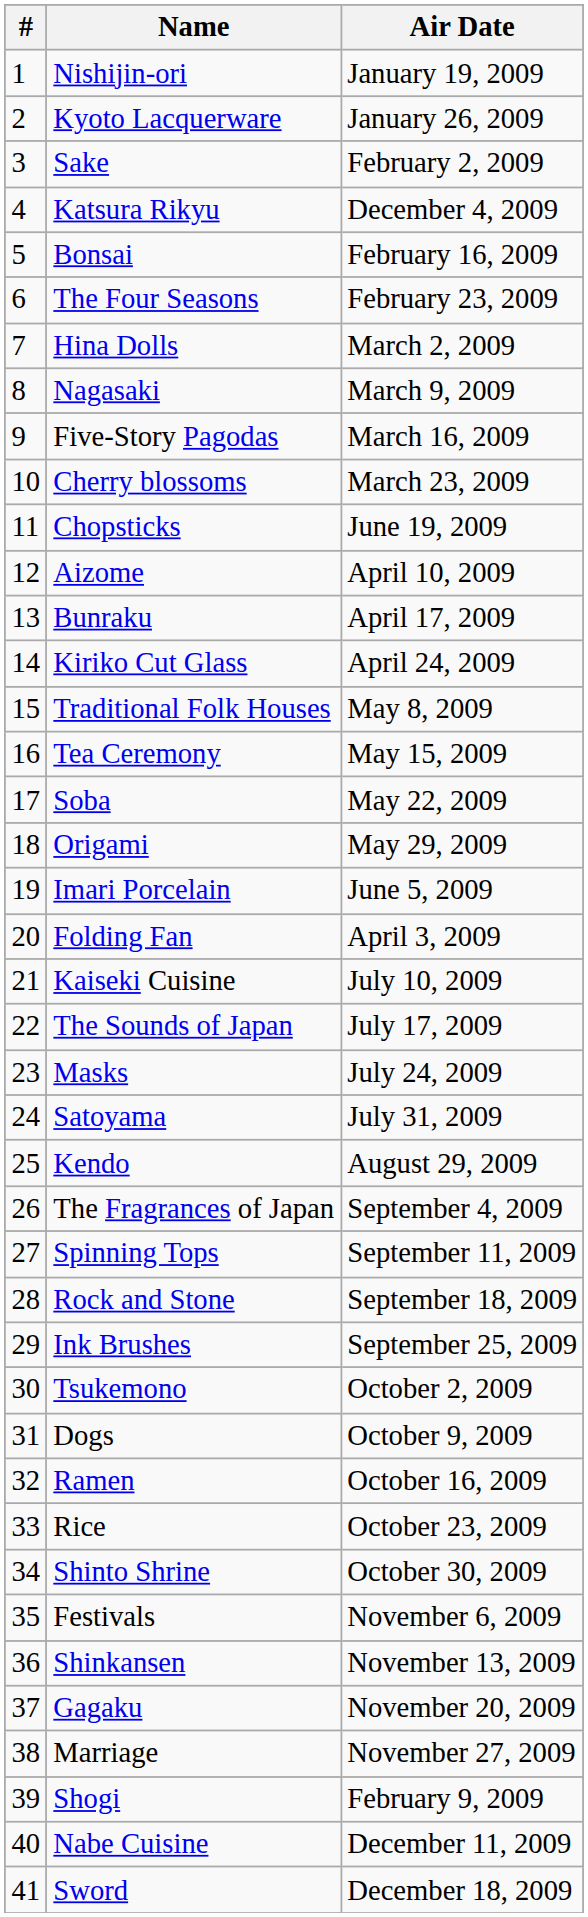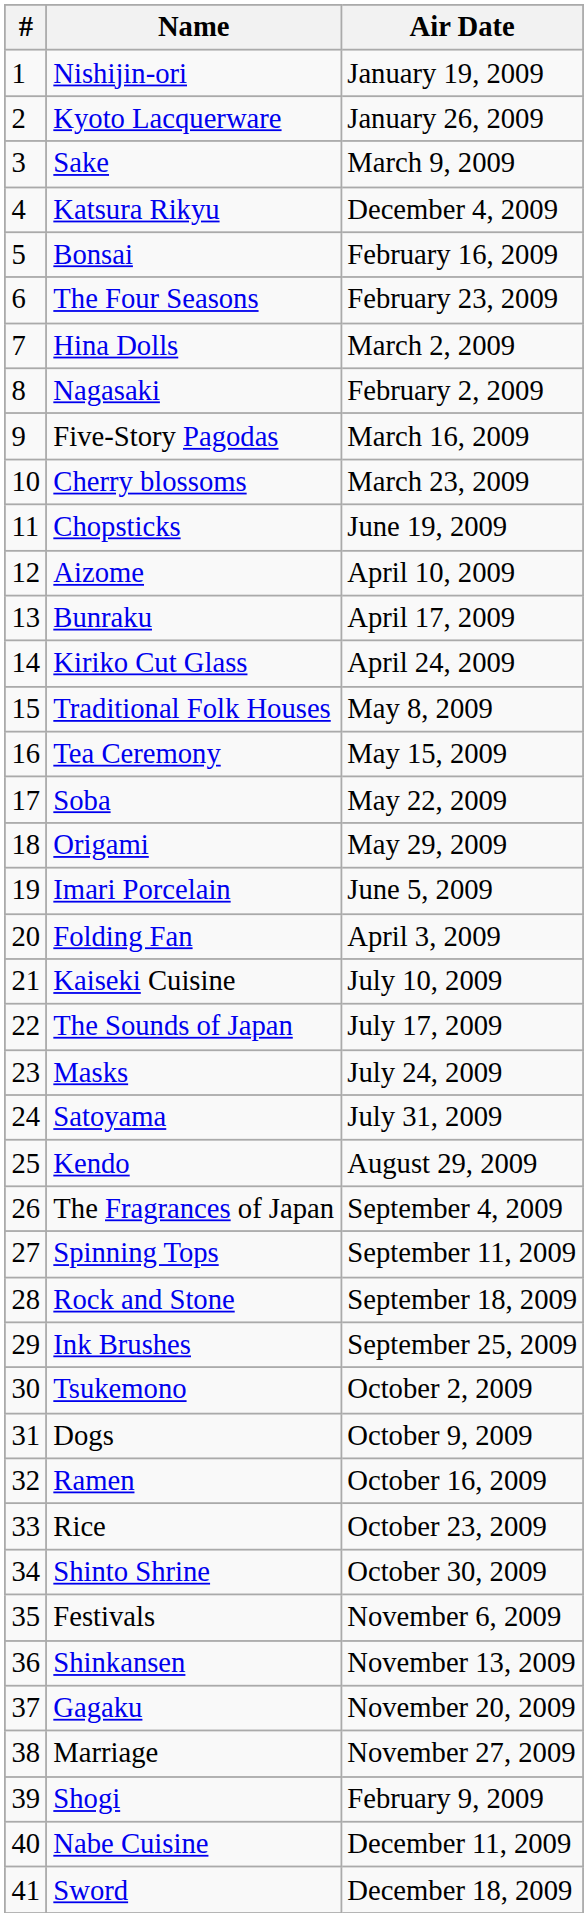Sake | Air Date: February 2, 2009 -> March 9, 2009
Nagasaki | Air Date: March 9, 2009 -> February 2, 2009
